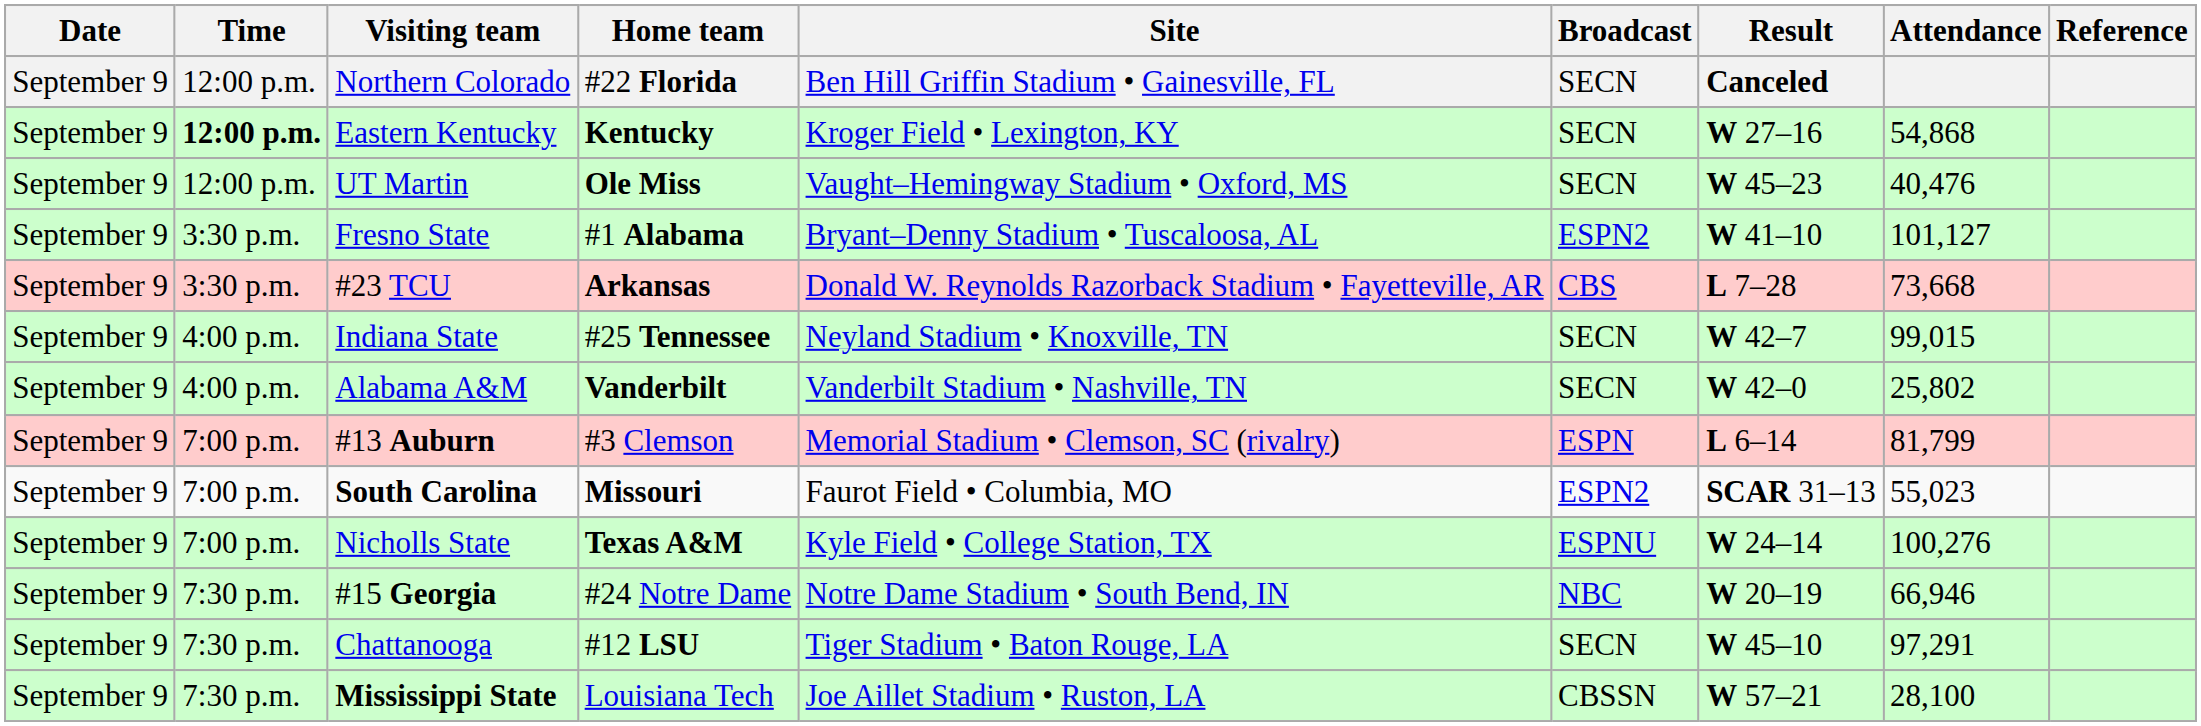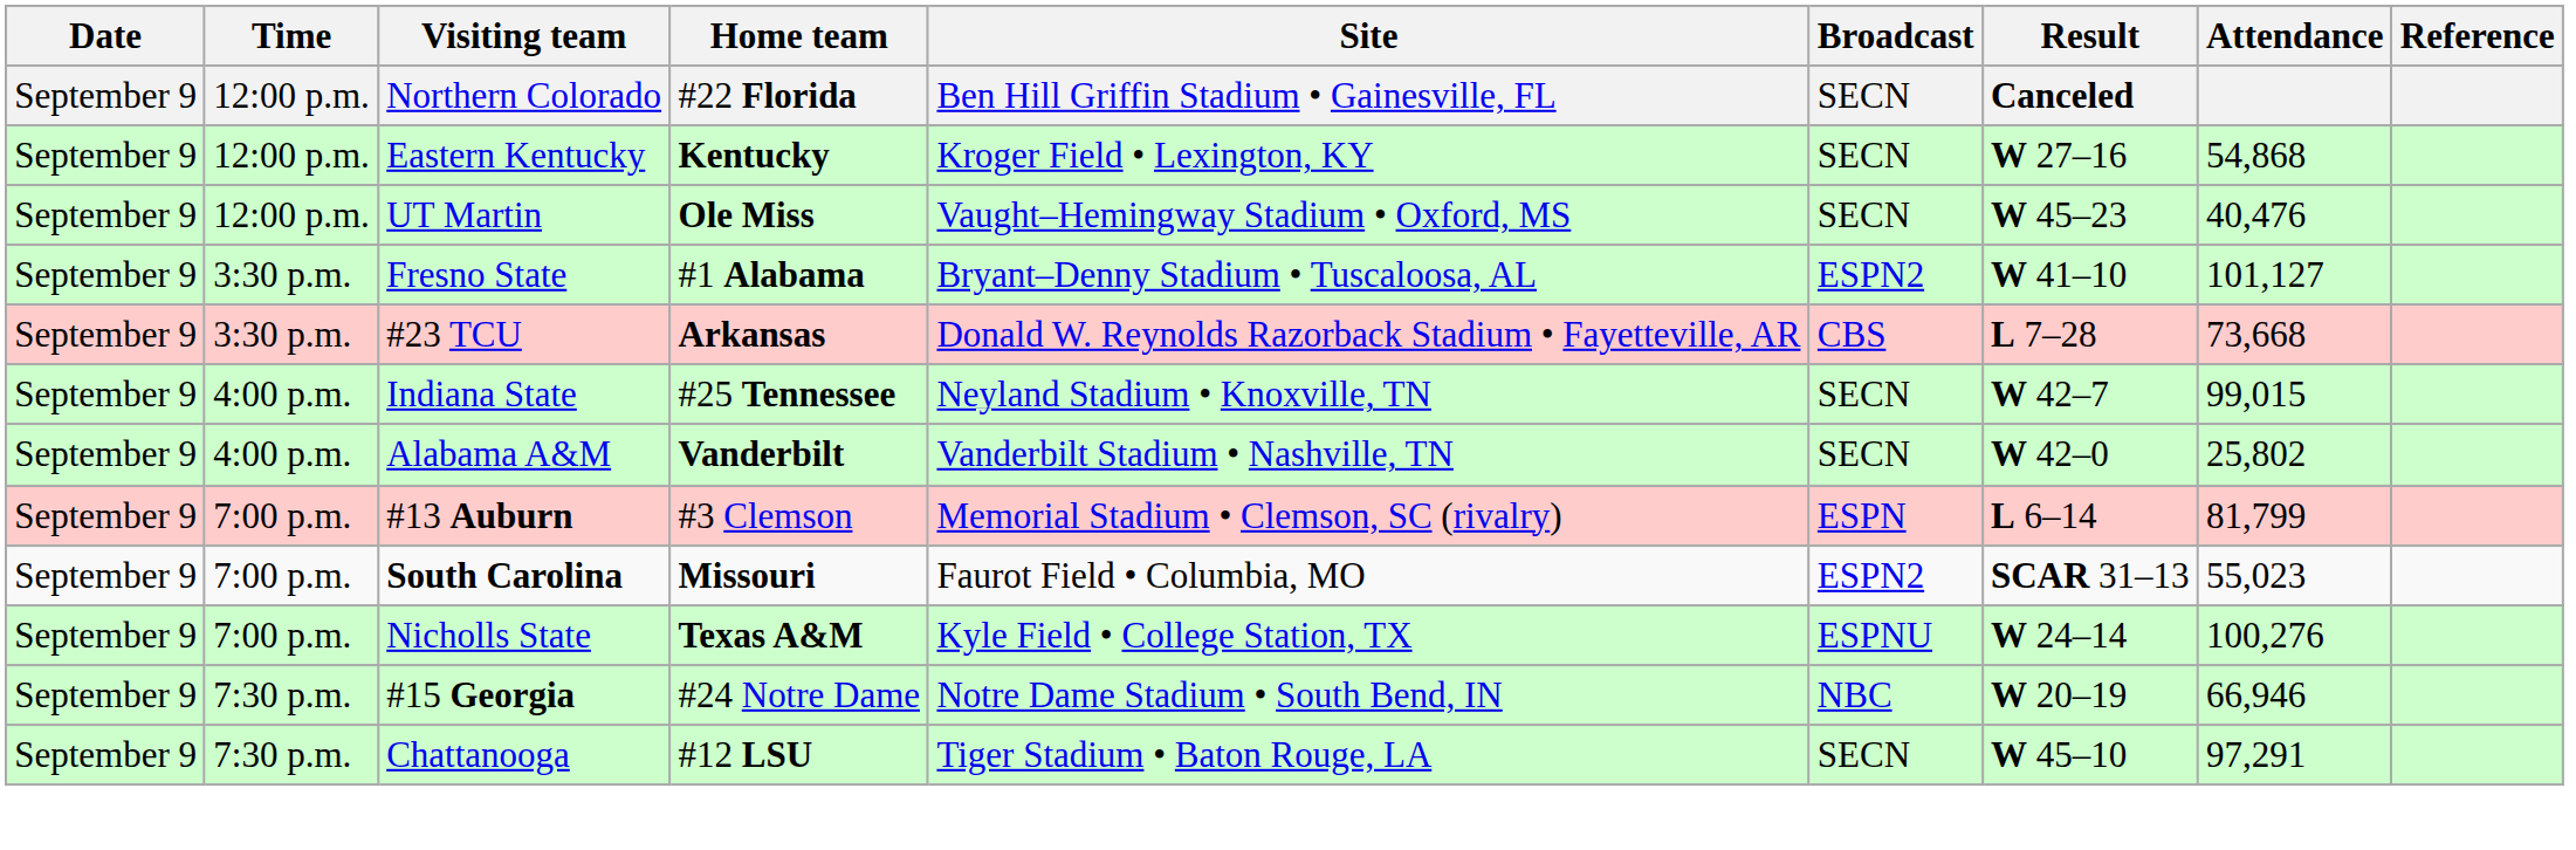Eastern Kentucky | Time: bold -> normal
- row: September 9 | 7:30 p.m. | Mississippi State | Louisiana Tech | Joe Aillet Stadium • Ruston, LA | CBSSN | W 57–21 | 28,100
